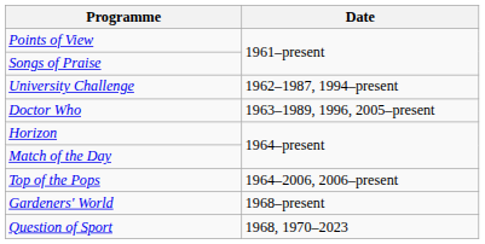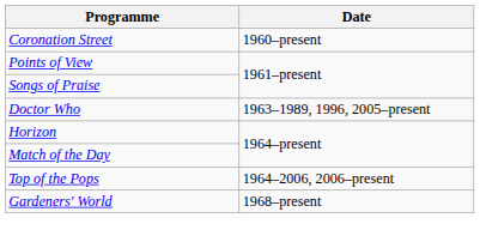+ row: Coronation Street | 1960–present
- row: University Challenge | 1962–1987, 1994–present
- row: Question of Sport | 1968, 1970–2023
